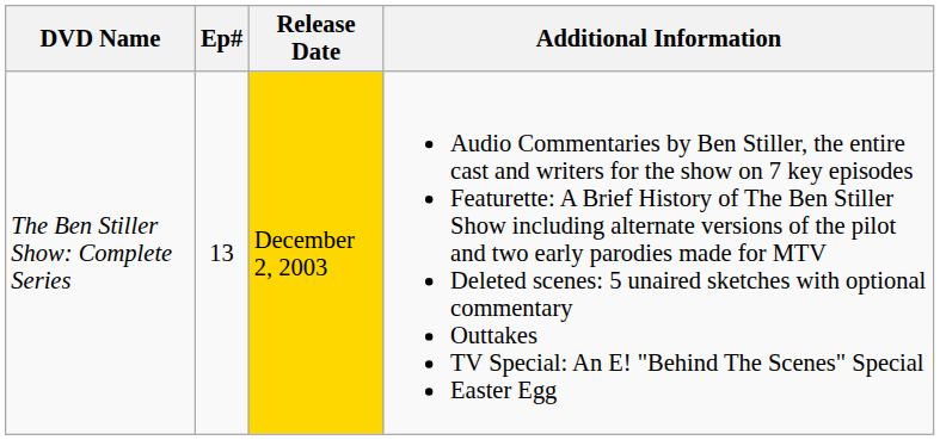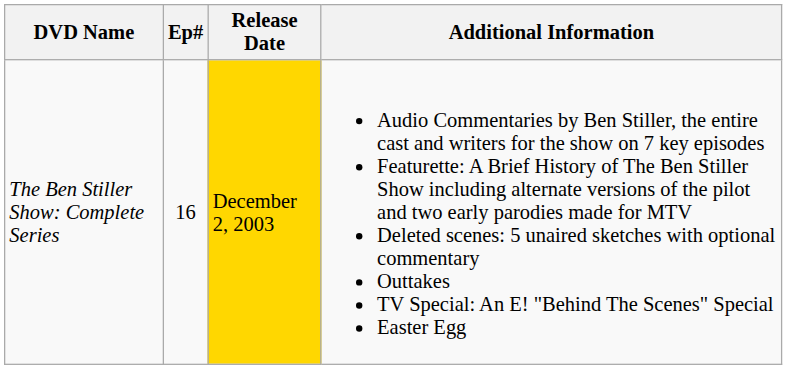The Ben Stiller Show: Complete Series | Ep#: 13 -> 16
